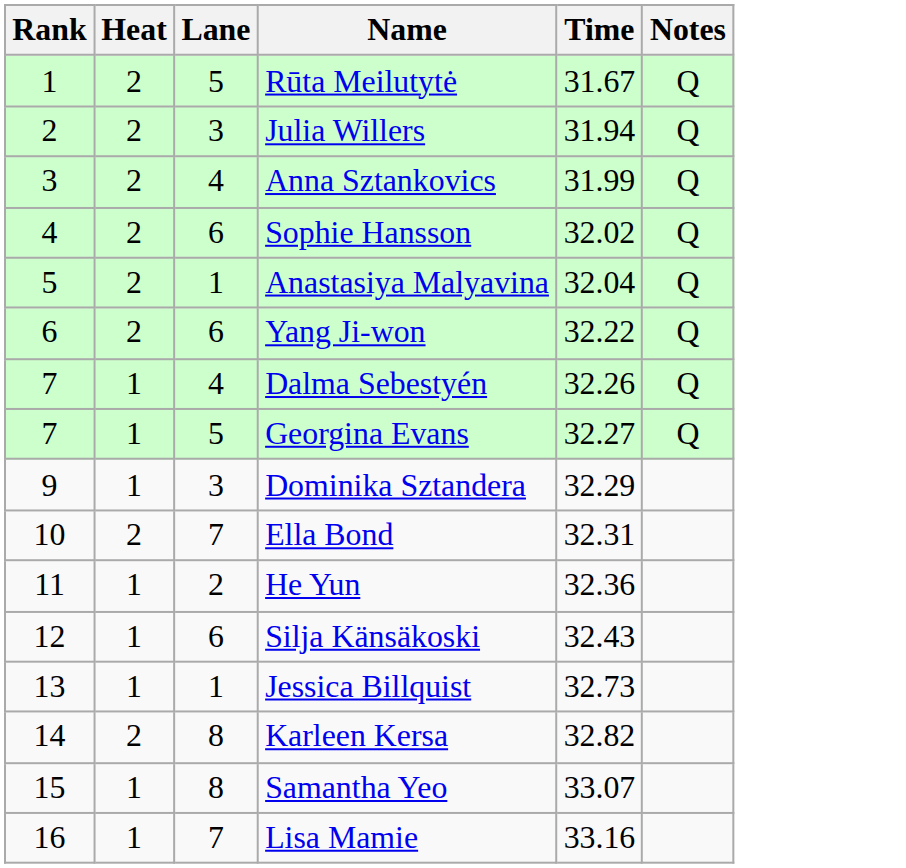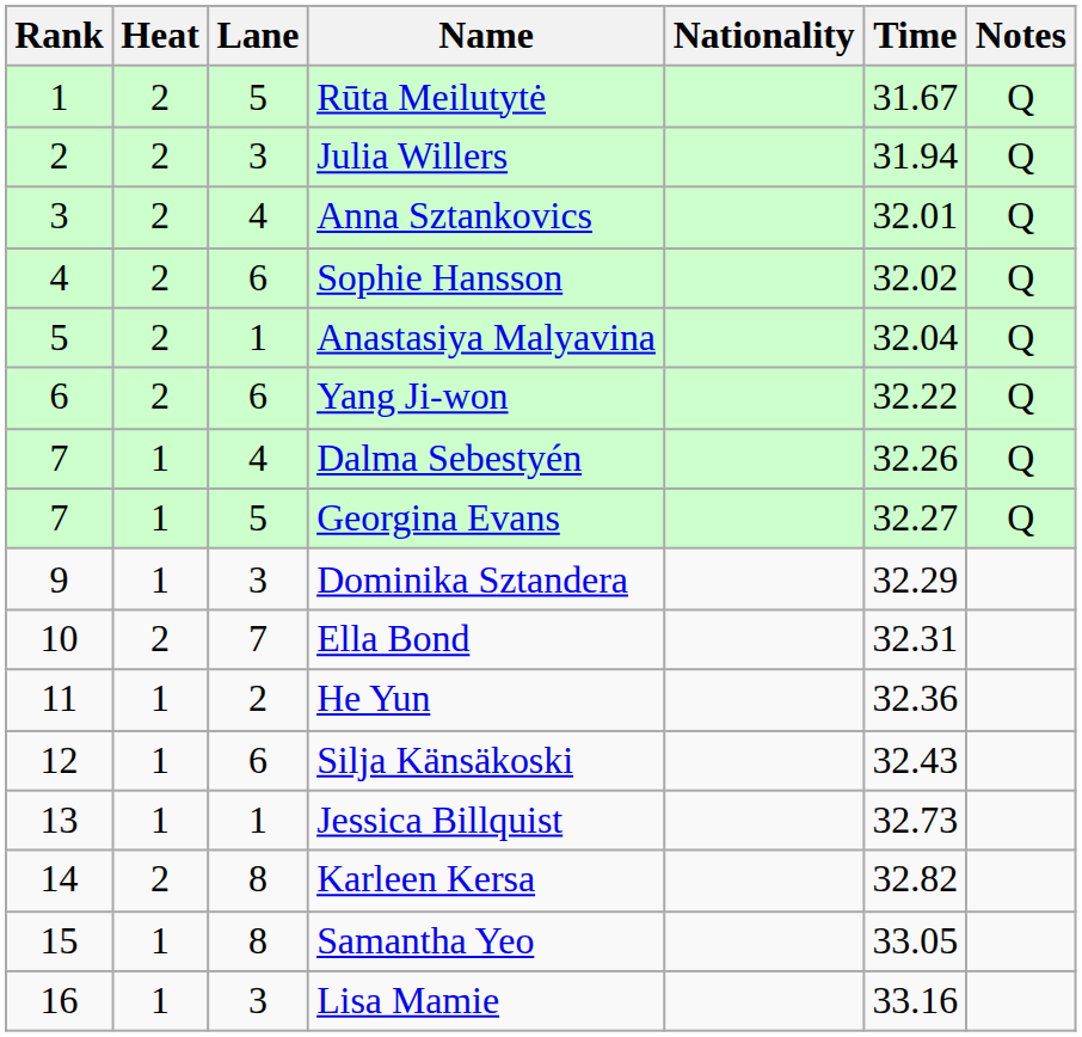+ column: Nationality
Anna Sztankovics | Time: 31.99 -> 32.01
Samantha Yeo | Time: 33.07 -> 33.05
Lisa Mamie | Lane: 7 -> 3
